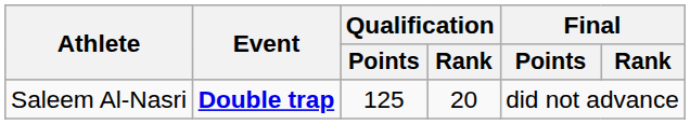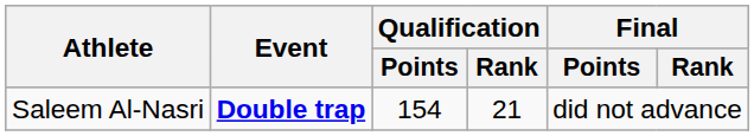Saleem Al-Nasri | Qualification / Points: 125 -> 154
Saleem Al-Nasri | Qualification / Rank: 20 -> 21
